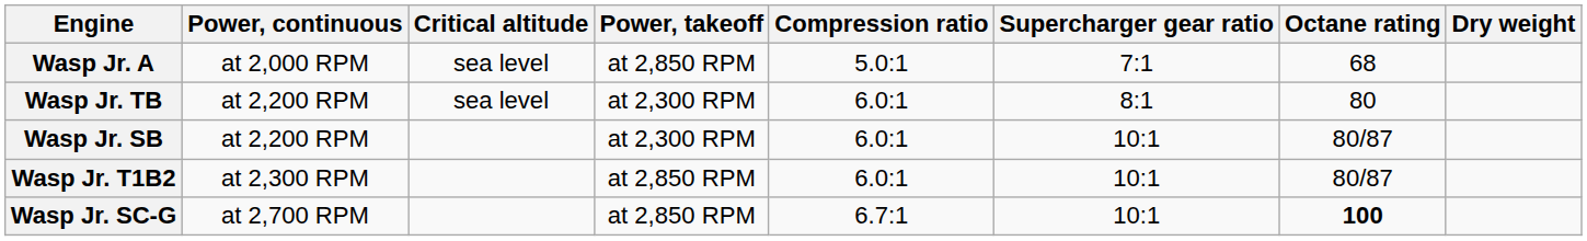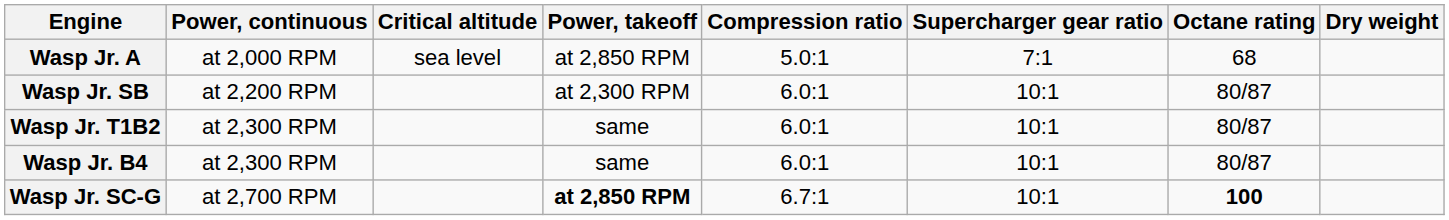- row: Wasp Jr. TB | at 2,200 RPM | sea level | at 2,300 RPM | 6.0:1 | 8:1 | 80
Wasp Jr. T1B2 | Power, takeoff: at 2,850 RPM -> same
+ row: Wasp Jr. B4 | at 2,300 RPM | same | 6.0:1 | 10:1 | 80/87
Wasp Jr. SC-G | Power, takeoff: normal -> bold
